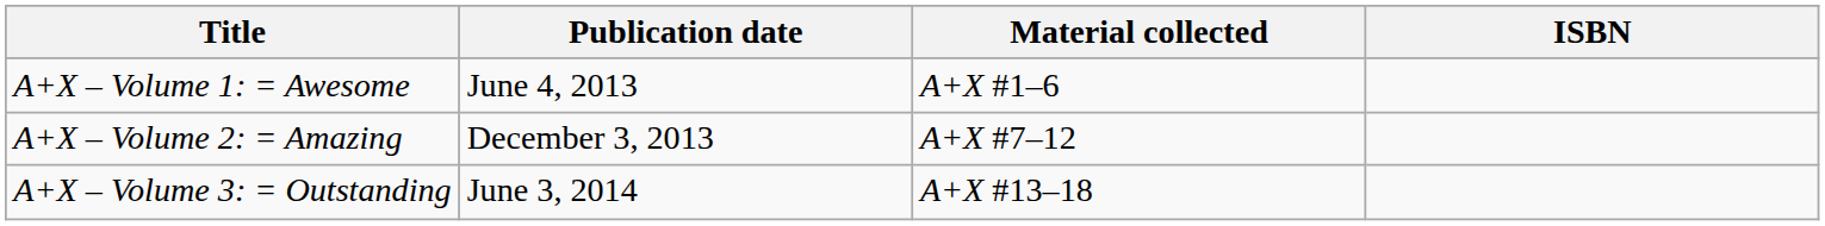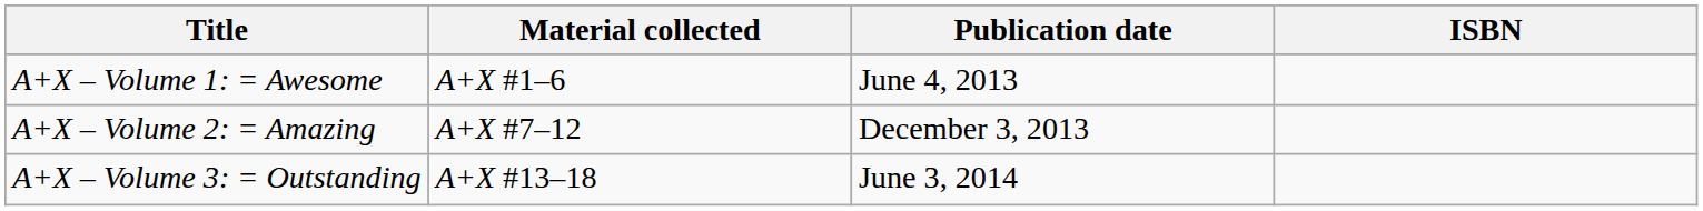columns swapped: Material collected <-> Publication date
